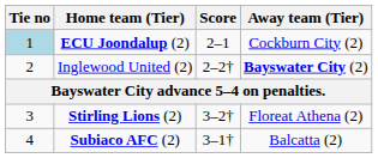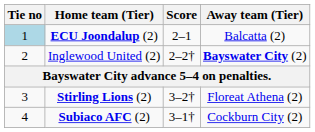ECU Joondalup (2) | Away team (Tier): Cockburn City (2) -> Balcatta (2)
Subiaco AFC (2) | Away team (Tier): Balcatta (2) -> Cockburn City (2)
